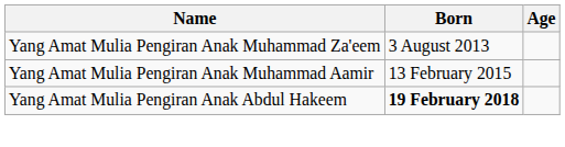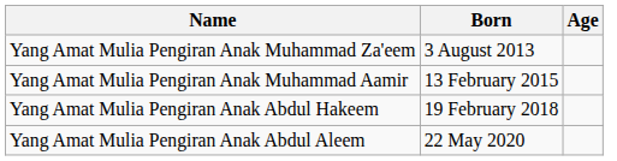Yang Amat Mulia Pengiran Anak Abdul Hakeem | Born: bold -> normal
+ row: Yang Amat Mulia Pengiran Anak Abdul Aleem | 22 May 2020
